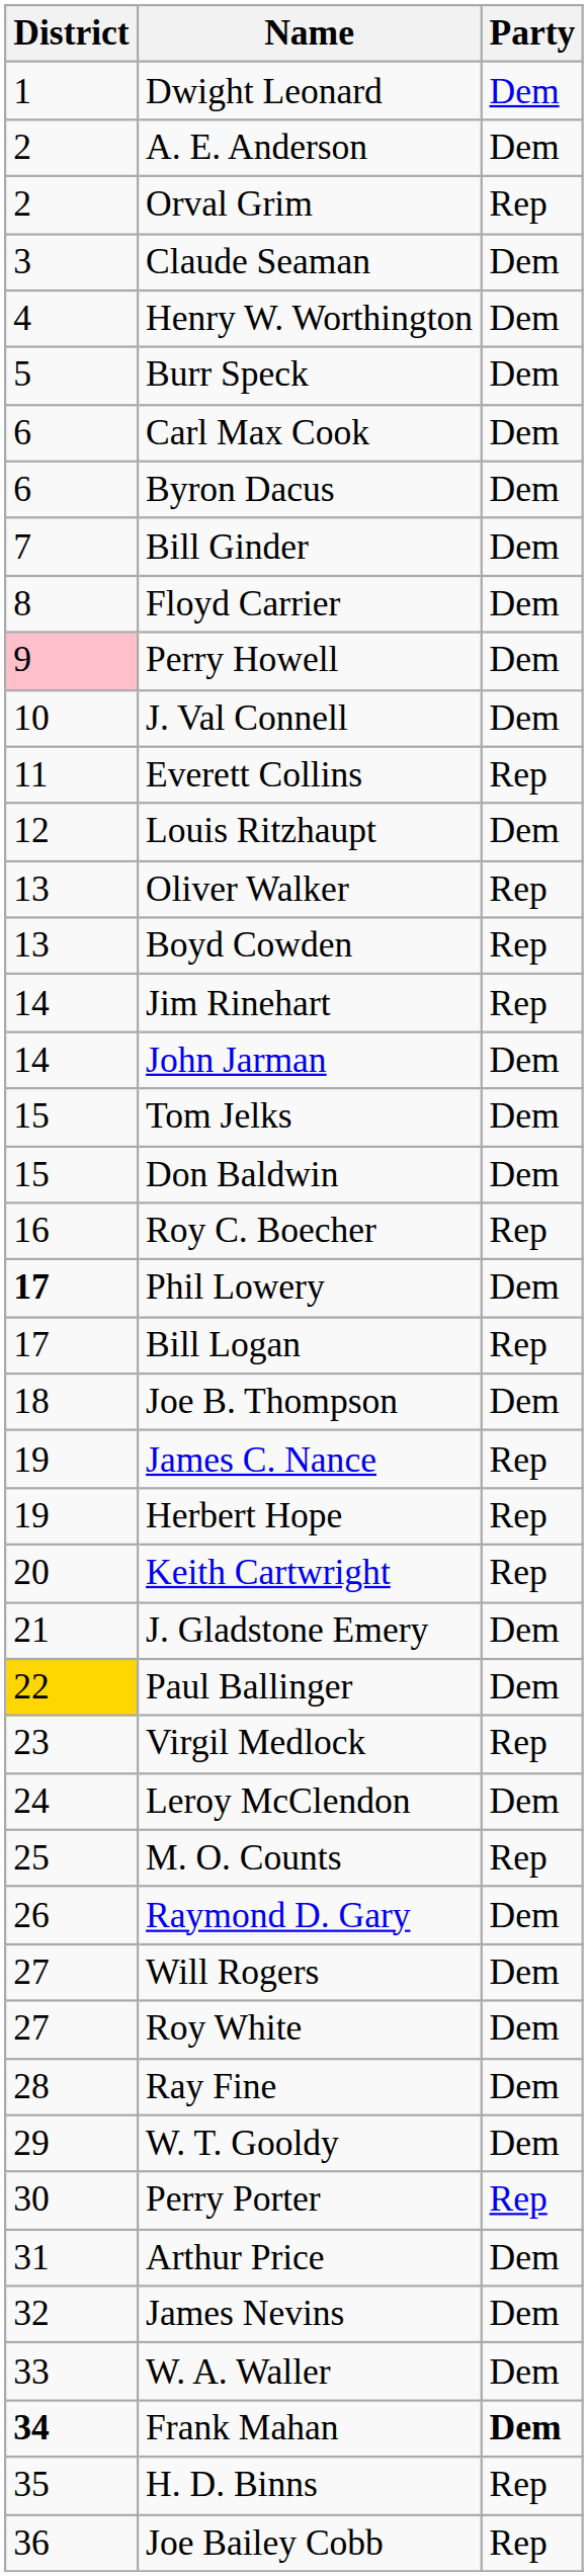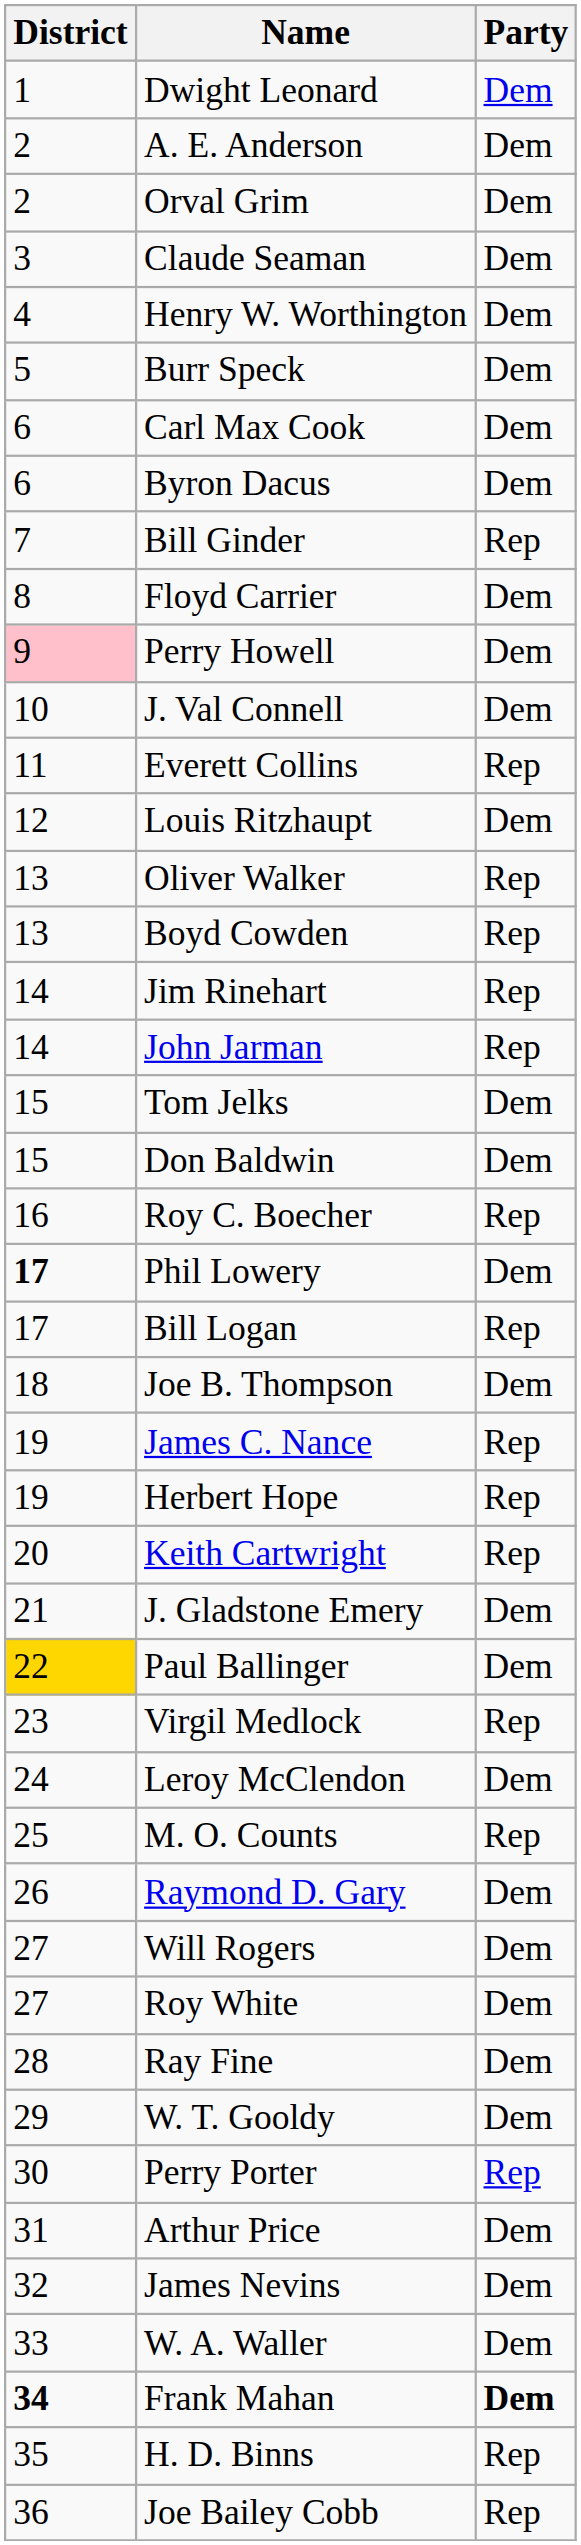Orval Grim | Party: Rep -> Dem
Bill Ginder | Party: Dem -> Rep
John Jarman | Party: Dem -> Rep
